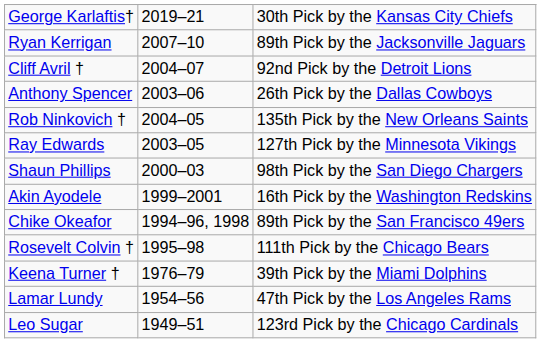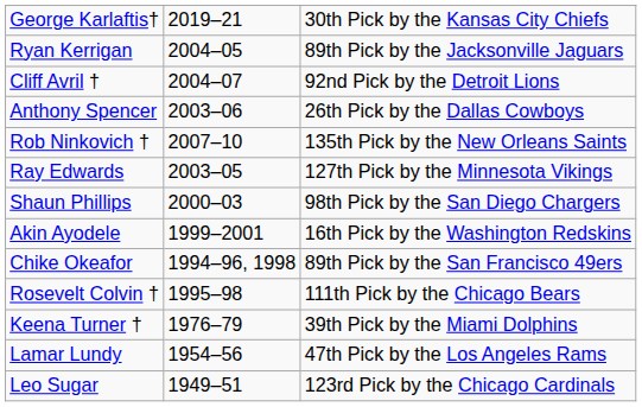Ryan Kerrigan | column 2: 2007–10 -> 2004–05
Rob Ninkovich † | column 2: 2004–05 -> 2007–10
